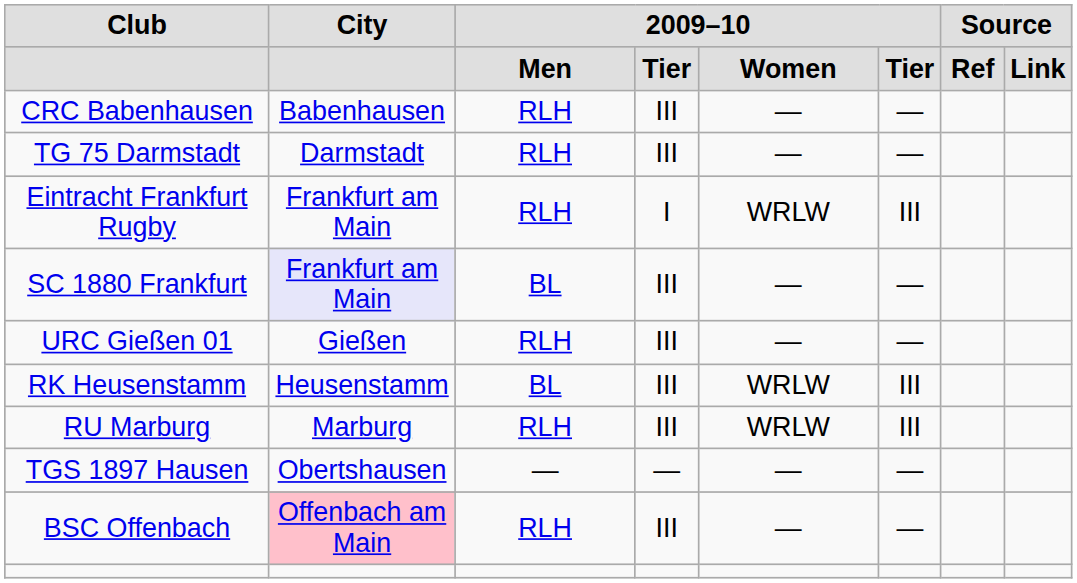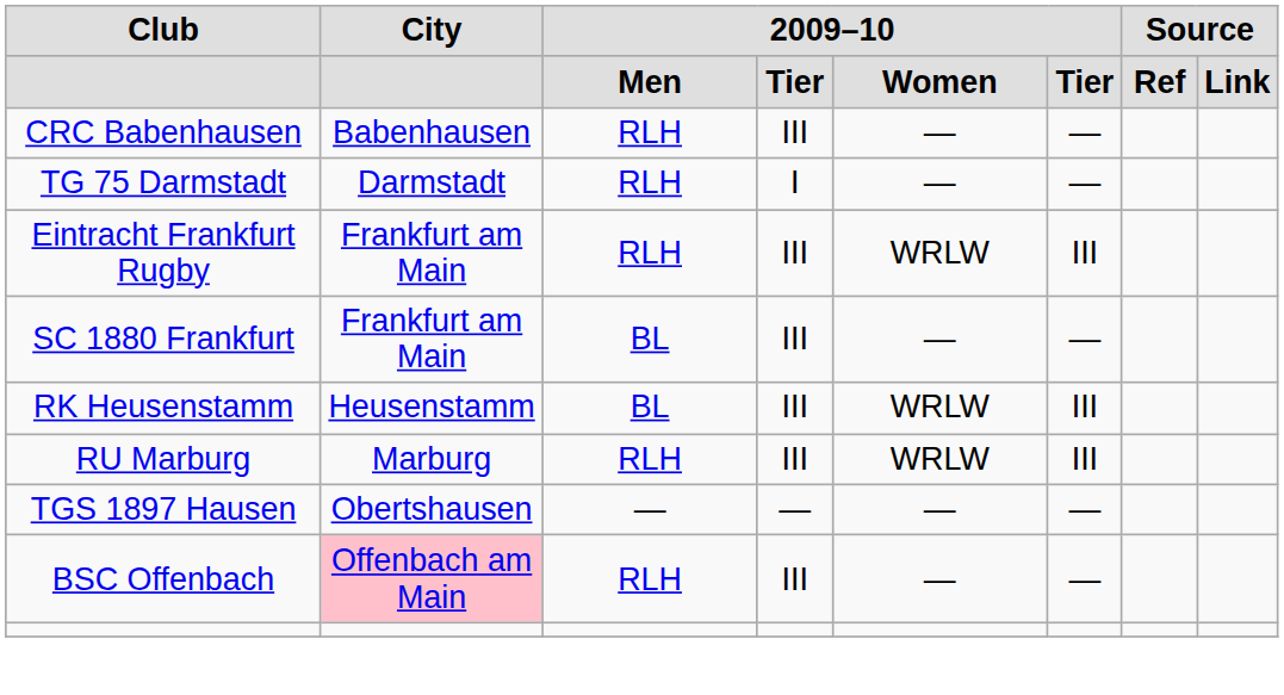TG 75 Darmstadt | column 4: III -> I
Eintracht Frankfurt Rugby | column 4: I -> III
SC 1880 Frankfurt | City: lavender background -> no background
- row: URC Gießen 01 | Gießen | RLH | III | — | —
